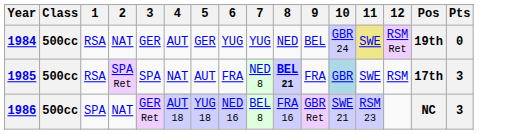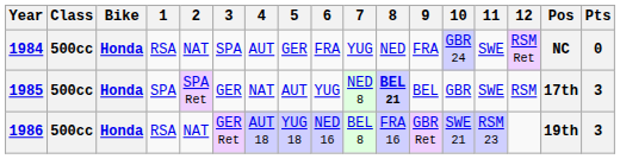+ column: Bike | Honda | Honda | Honda
1984 | 3: GER -> SPA
1984 | 6: YUG -> FRA
1984 | 9: BEL -> FRA
1984 | 11: khaki background -> no background
1984 | Pos: 19th -> NC
1985 | 1: RSA -> SPA
1985 | 3: SPA -> GER
1985 | 6: FRA -> YUG
1985 | 9: FRA -> BEL
1985 | 10: lightblue background -> no background
1986 | 1: SPA -> RSA
1986 | Pos: NC -> 19th
